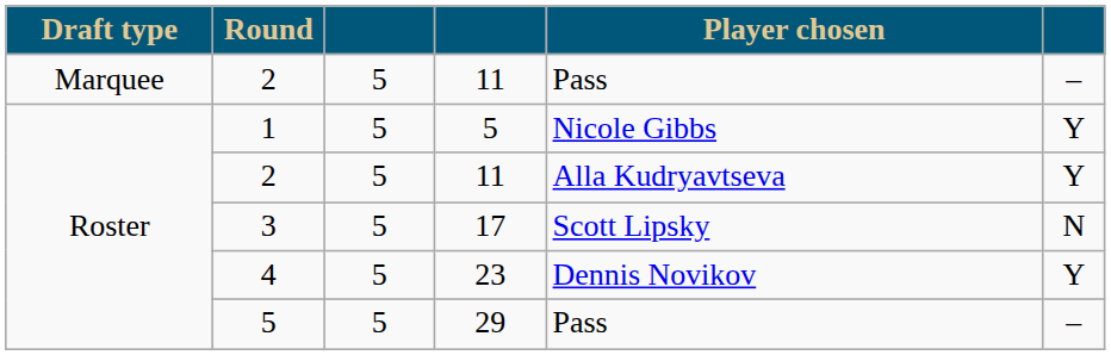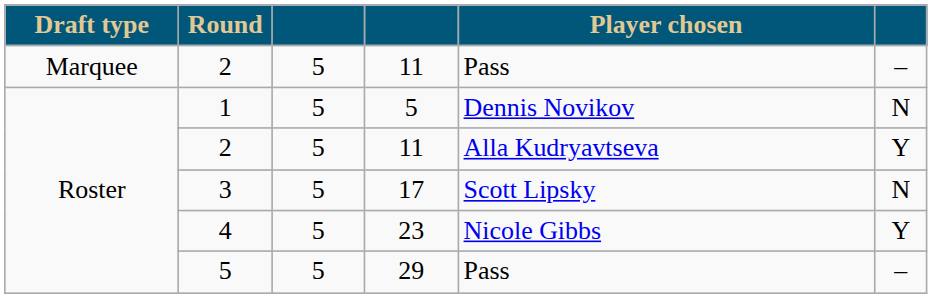1 | Player chosen: Nicole Gibbs -> Dennis Novikov
1 | column 6: Y -> N
4 | Player chosen: Dennis Novikov -> Nicole Gibbs
